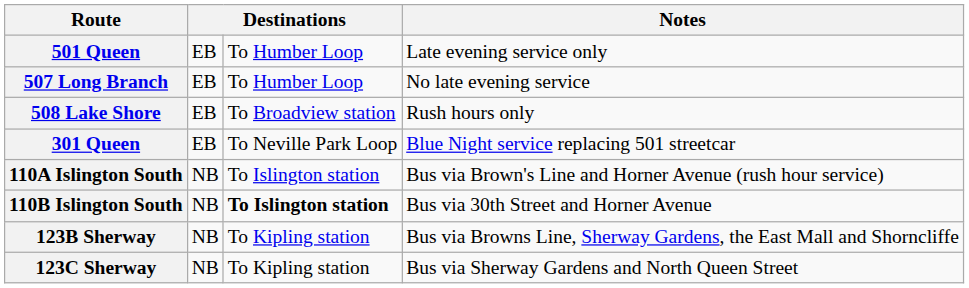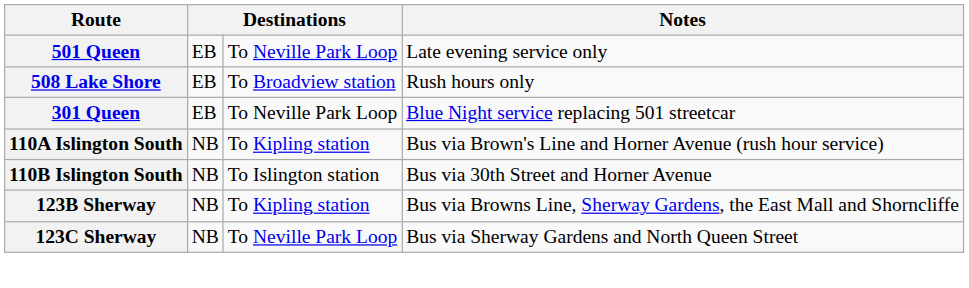501 Queen | column 3: To Humber Loop -> To Neville Park Loop
- row: 507 Long Branch | EB | To Humber Loop | No late evening service
110A Islington South | column 3: To Islington station -> To Kipling station
110B Islington South | column 3: bold -> normal
123C Sherway | column 3: To Kipling station -> To Neville Park Loop
